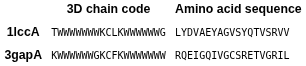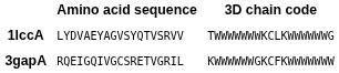columns swapped: 3D chain code <-> Amino acid sequence
